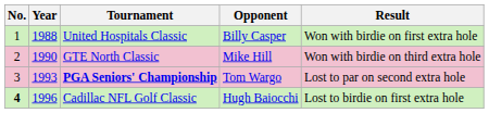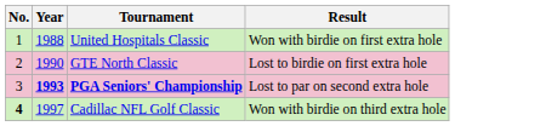- column: Opponent | Billy Casper | Mike Hill | Tom Wargo | Hugh Baiocchi
GTE North Classic | Result: Won with birdie on third extra hole -> Lost to birdie on first extra hole
PGA Seniors' Championship | Year: normal -> bold
Cadillac NFL Golf Classic | Year: 1996 -> 1997
Cadillac NFL Golf Classic | Result: Lost to birdie on first extra hole -> Won with birdie on third extra hole
